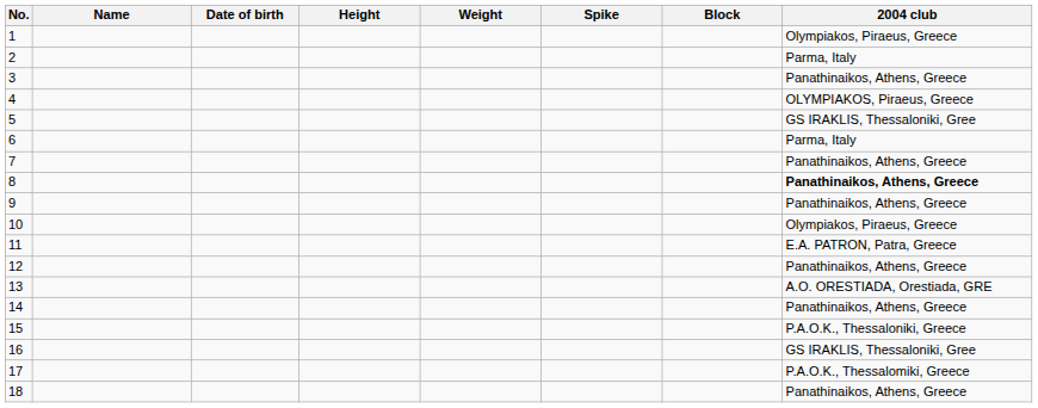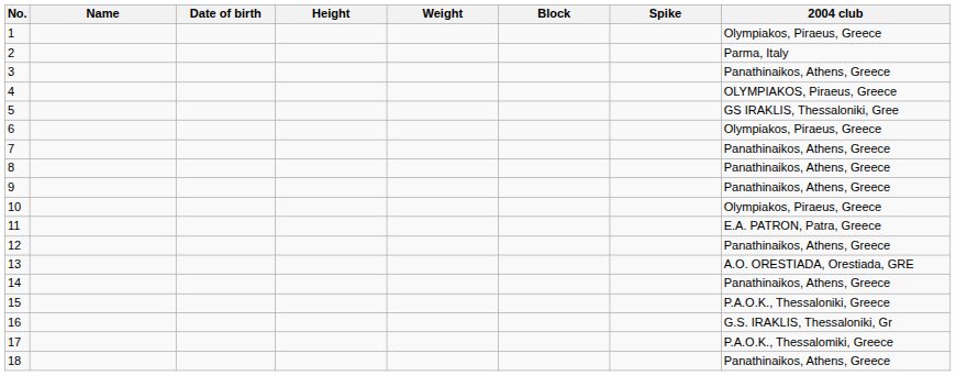columns swapped: Spike <-> Block
6 | 2004 club: Parma, Italy -> Olympiakos, Piraeus, Greece
8 | 2004 club: bold -> normal
16 | 2004 club: GS IRAKLIS, Thessaloniki, Gree -> G.S. IRAKLIS, Thessaloniki, Gr
